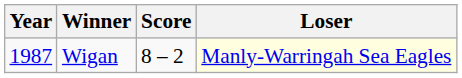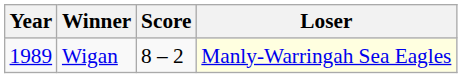Wigan | Year: 1987 -> 1989
